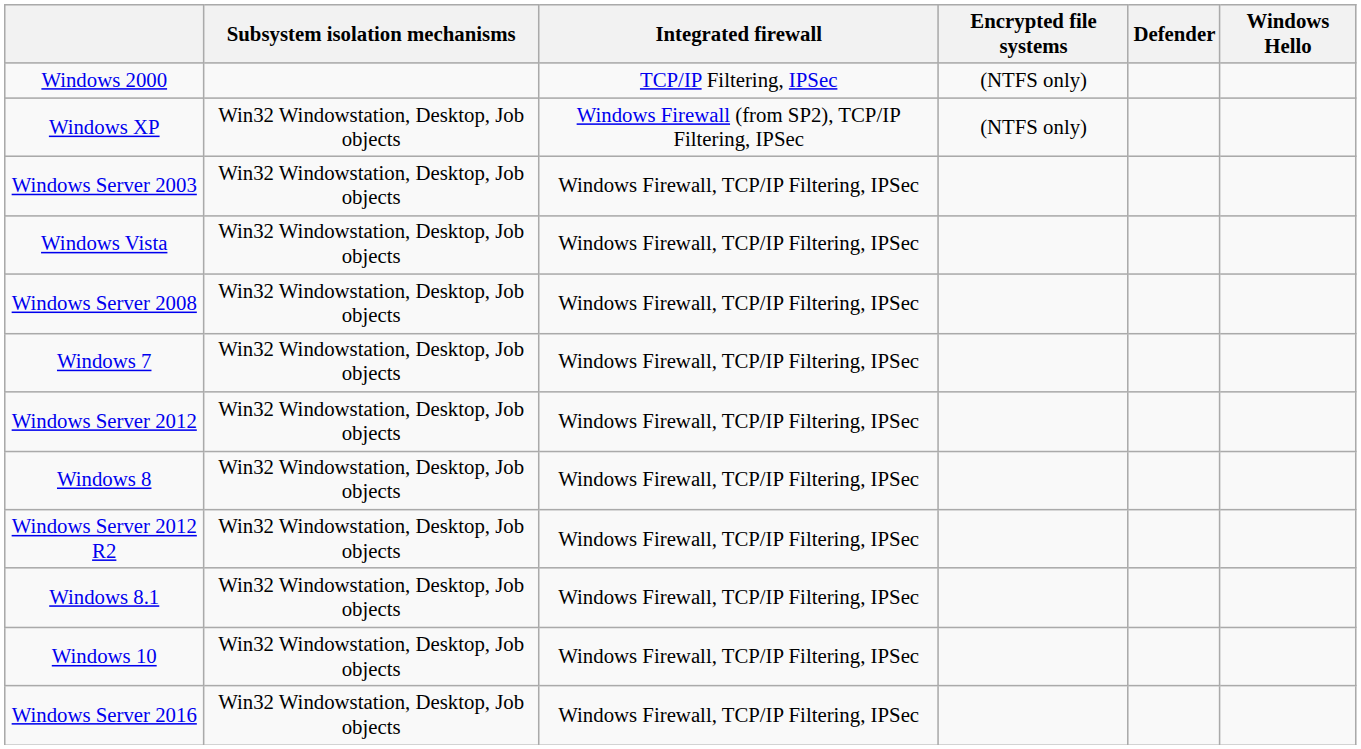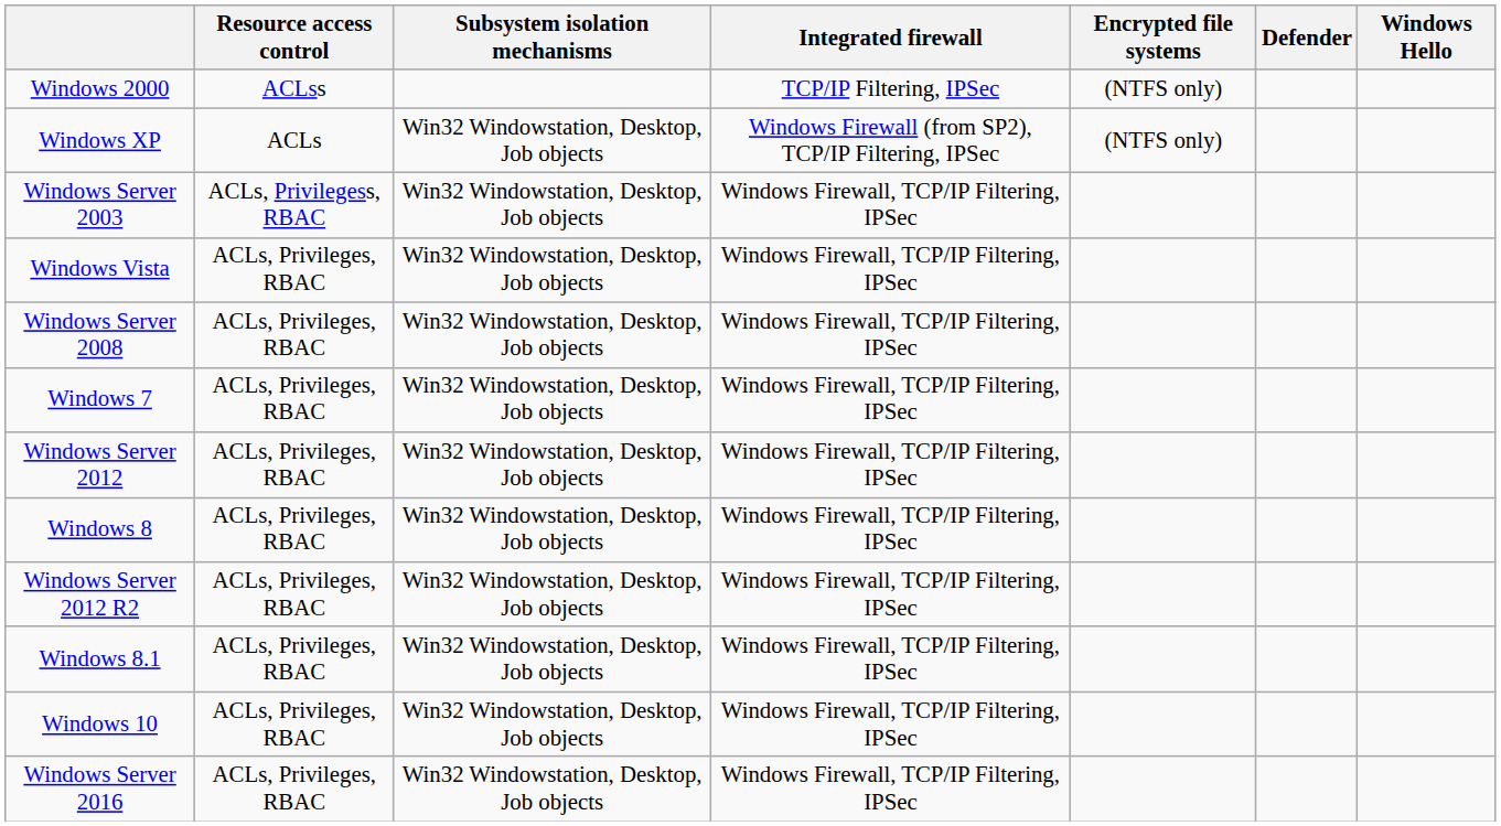+ column: Resource access control | ACLss | ACLs | ACLs, Privilegess, RBAC | ACLs, Privileges, RBAC | ACLs, Privileges, RBAC | ACLs, Privileges, RBAC | ACLs, Privileges, RBAC | ACLs, Privileges, RBAC | ACLs, Privileges, RBAC | ACLs, Privileges, RBAC | ACLs, Privileges, RBAC | ACLs, Privileges, RBAC
